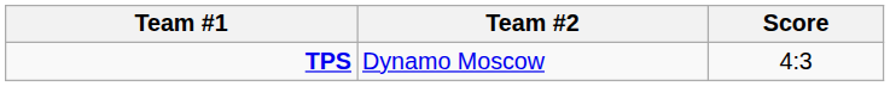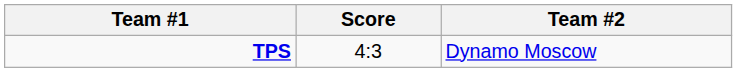columns swapped: Score <-> Team #2
